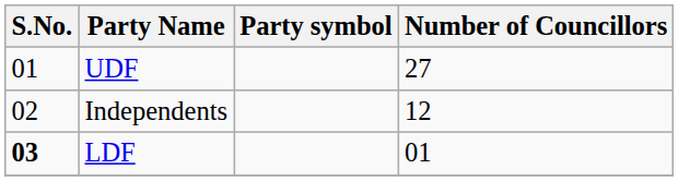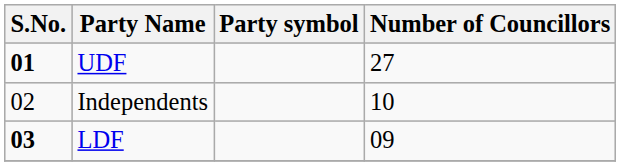UDF | S.No.: normal -> bold
Independents | Number of Councillors: 12 -> 10
LDF | Number of Councillors: 01 -> 09
